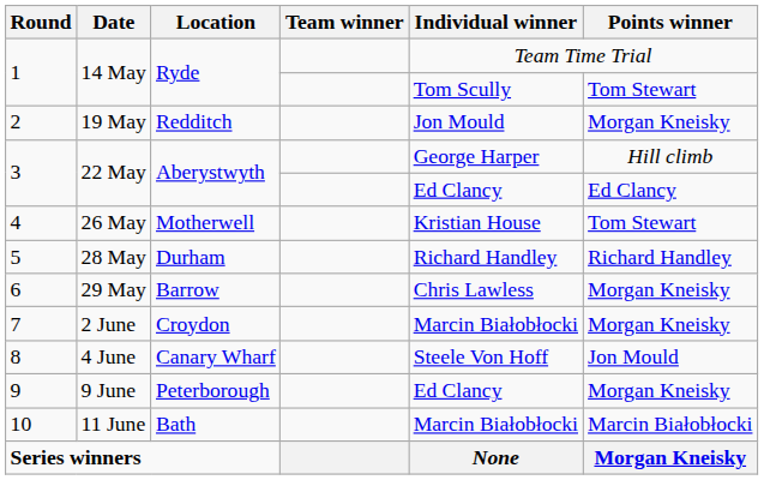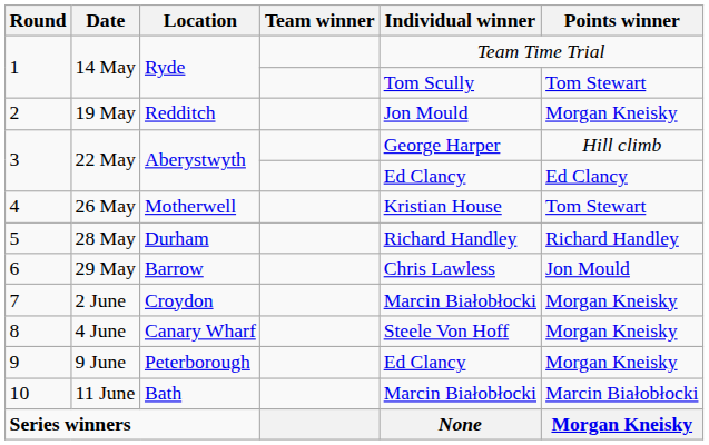6 | Points winner: Morgan Kneisky -> Jon Mould
8 | Points winner: Jon Mould -> Morgan Kneisky
